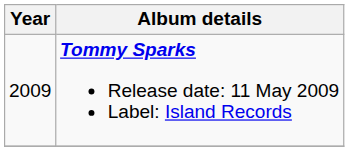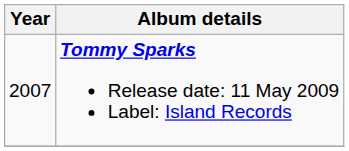Tommy Sparks Release date: 11 May 2009 Label: Island Records | Year: 2009 -> 2007
